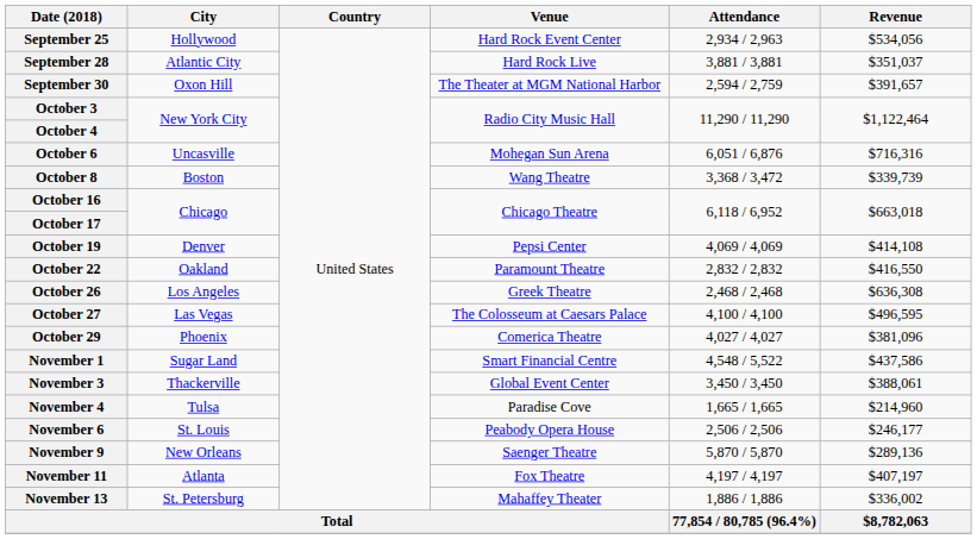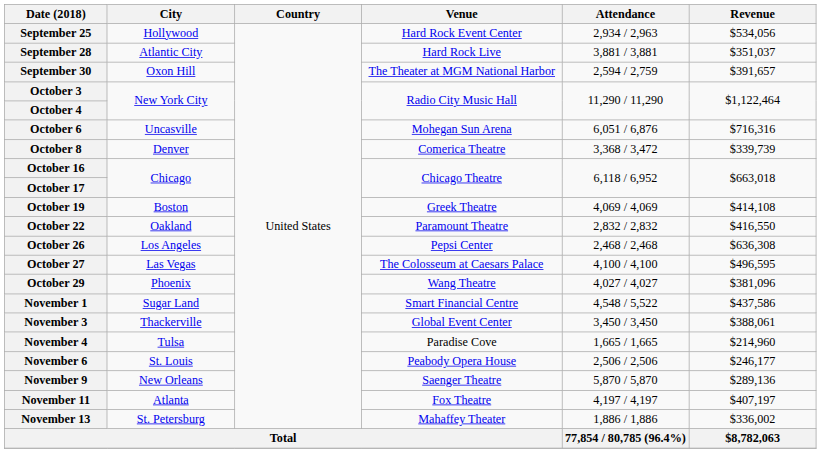October 8 | City: Boston -> Denver
October 8 | Venue: Wang Theatre -> Comerica Theatre
October 19 | City: Denver -> Boston
October 19 | Venue: Pepsi Center -> Greek Theatre
October 26 | Venue: Greek Theatre -> Pepsi Center
October 29 | Venue: Comerica Theatre -> Wang Theatre
